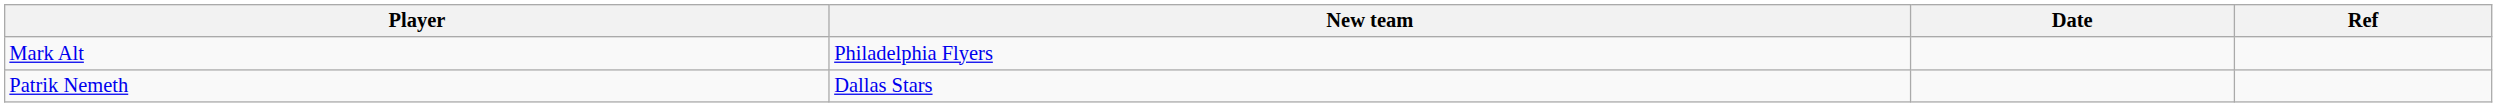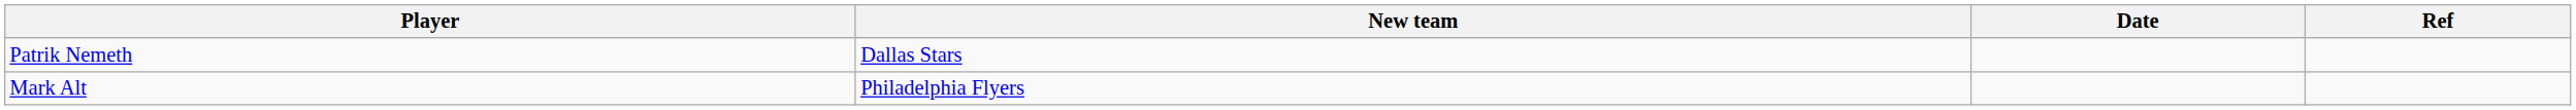rows swapped: Patrik Nemeth <-> Mark Alt
